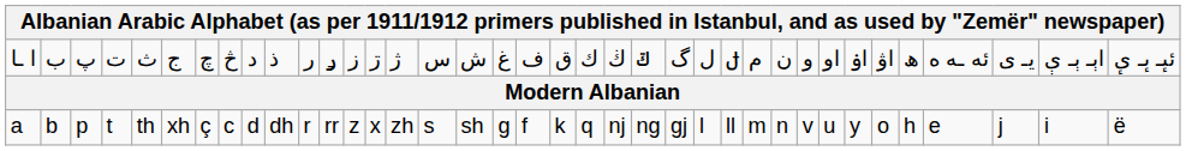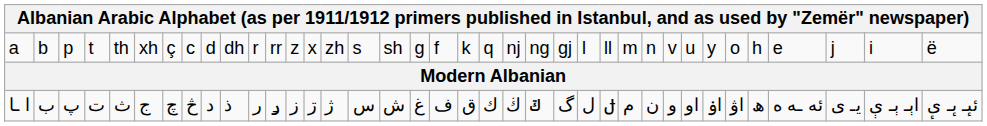rows swapped: ا ـا <-> a
